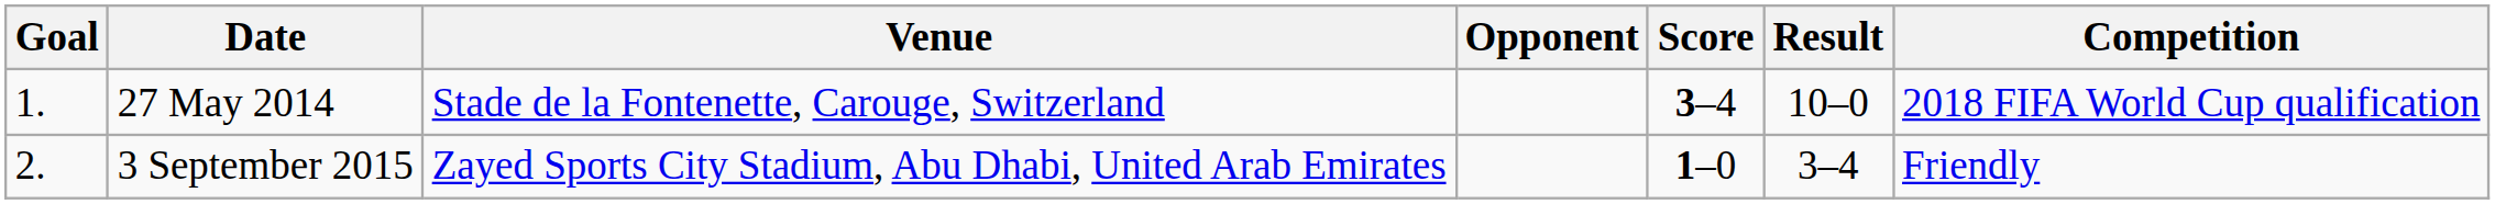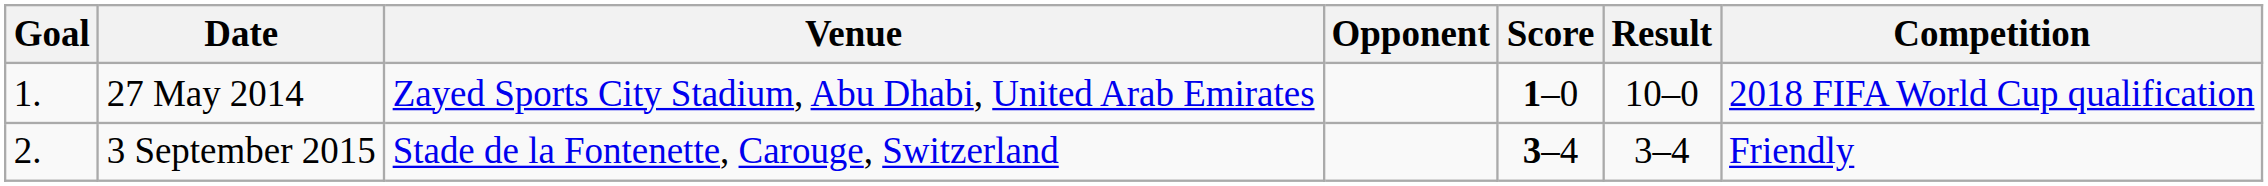27 May 2014 | Venue: Stade de la Fontenette, Carouge, Switzerland -> Zayed Sports City Stadium, Abu Dhabi, United Arab Emirates
27 May 2014 | Score: 3–4 -> 1–0
3 September 2015 | Venue: Zayed Sports City Stadium, Abu Dhabi, United Arab Emirates -> Stade de la Fontenette, Carouge, Switzerland
3 September 2015 | Score: 1–0 -> 3–4
